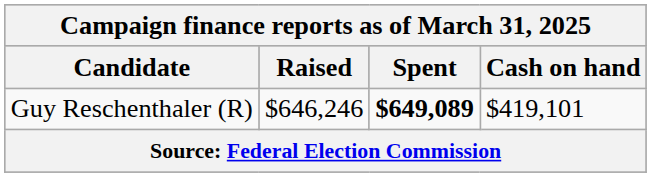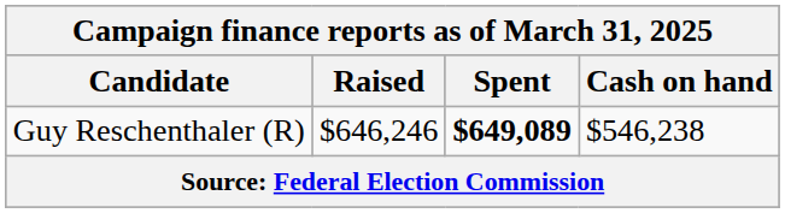Guy Reschenthaler (R) | Cash on hand: $419,101 -> $546,238
